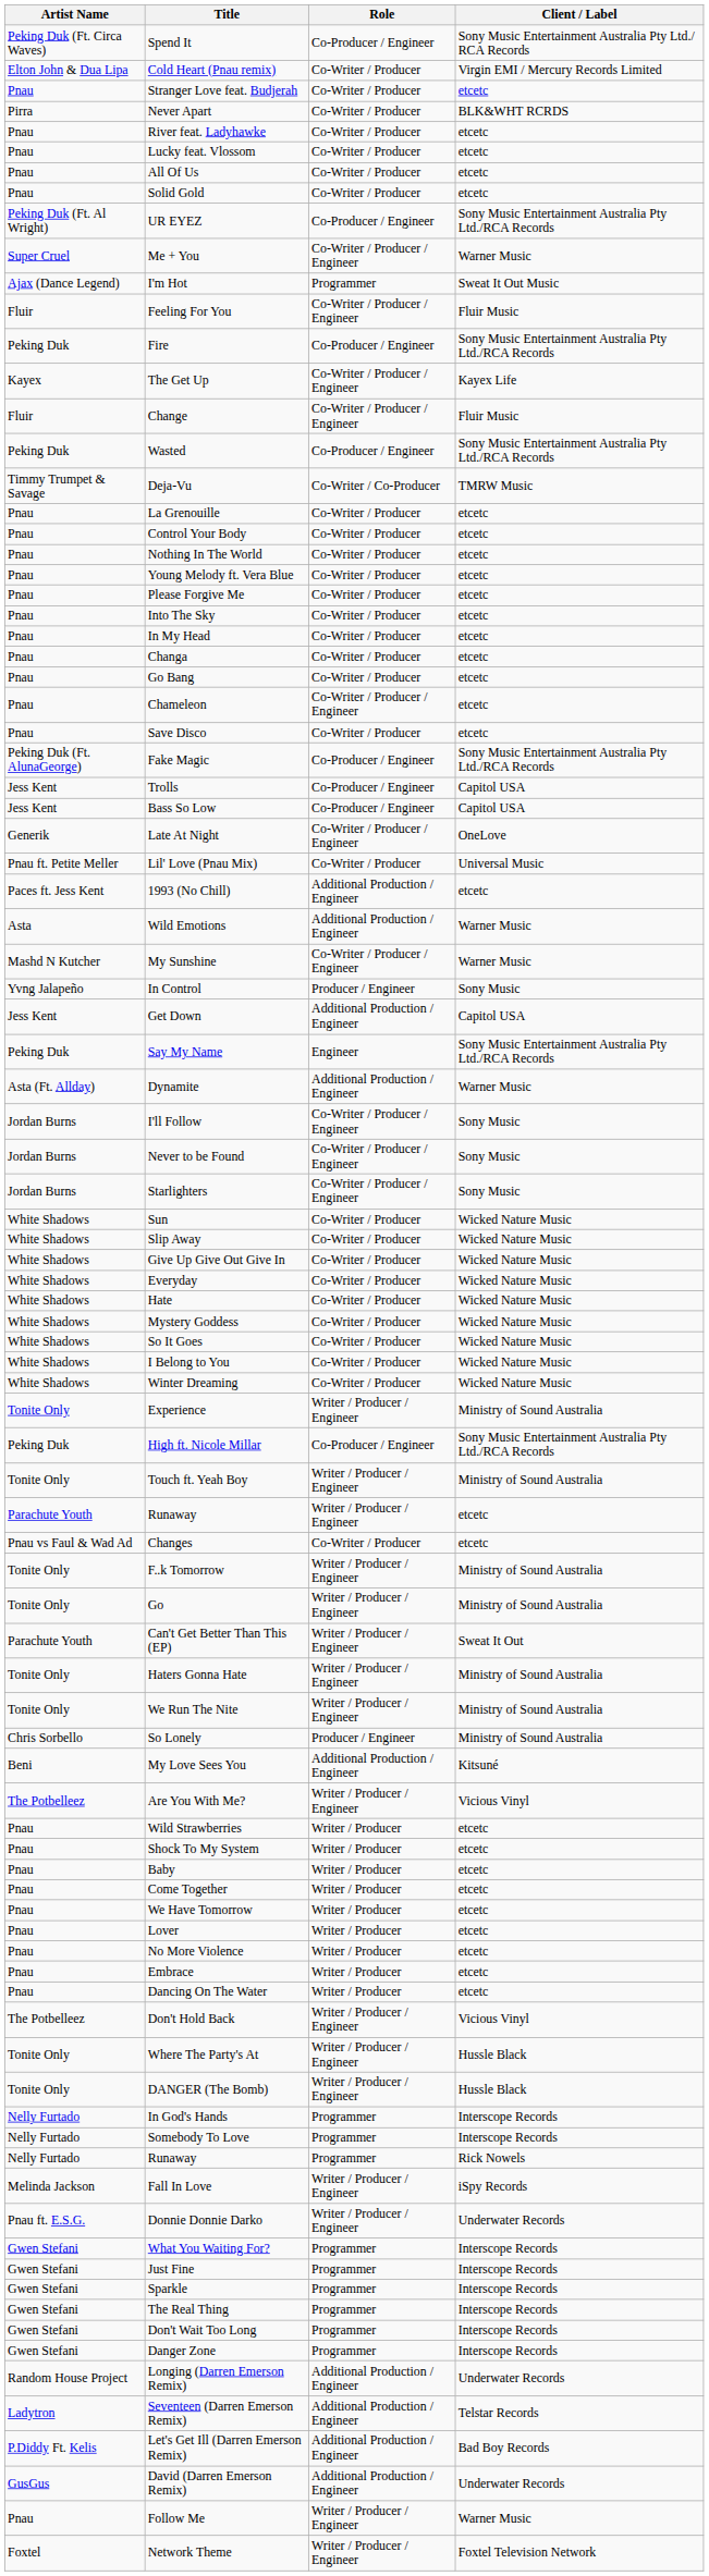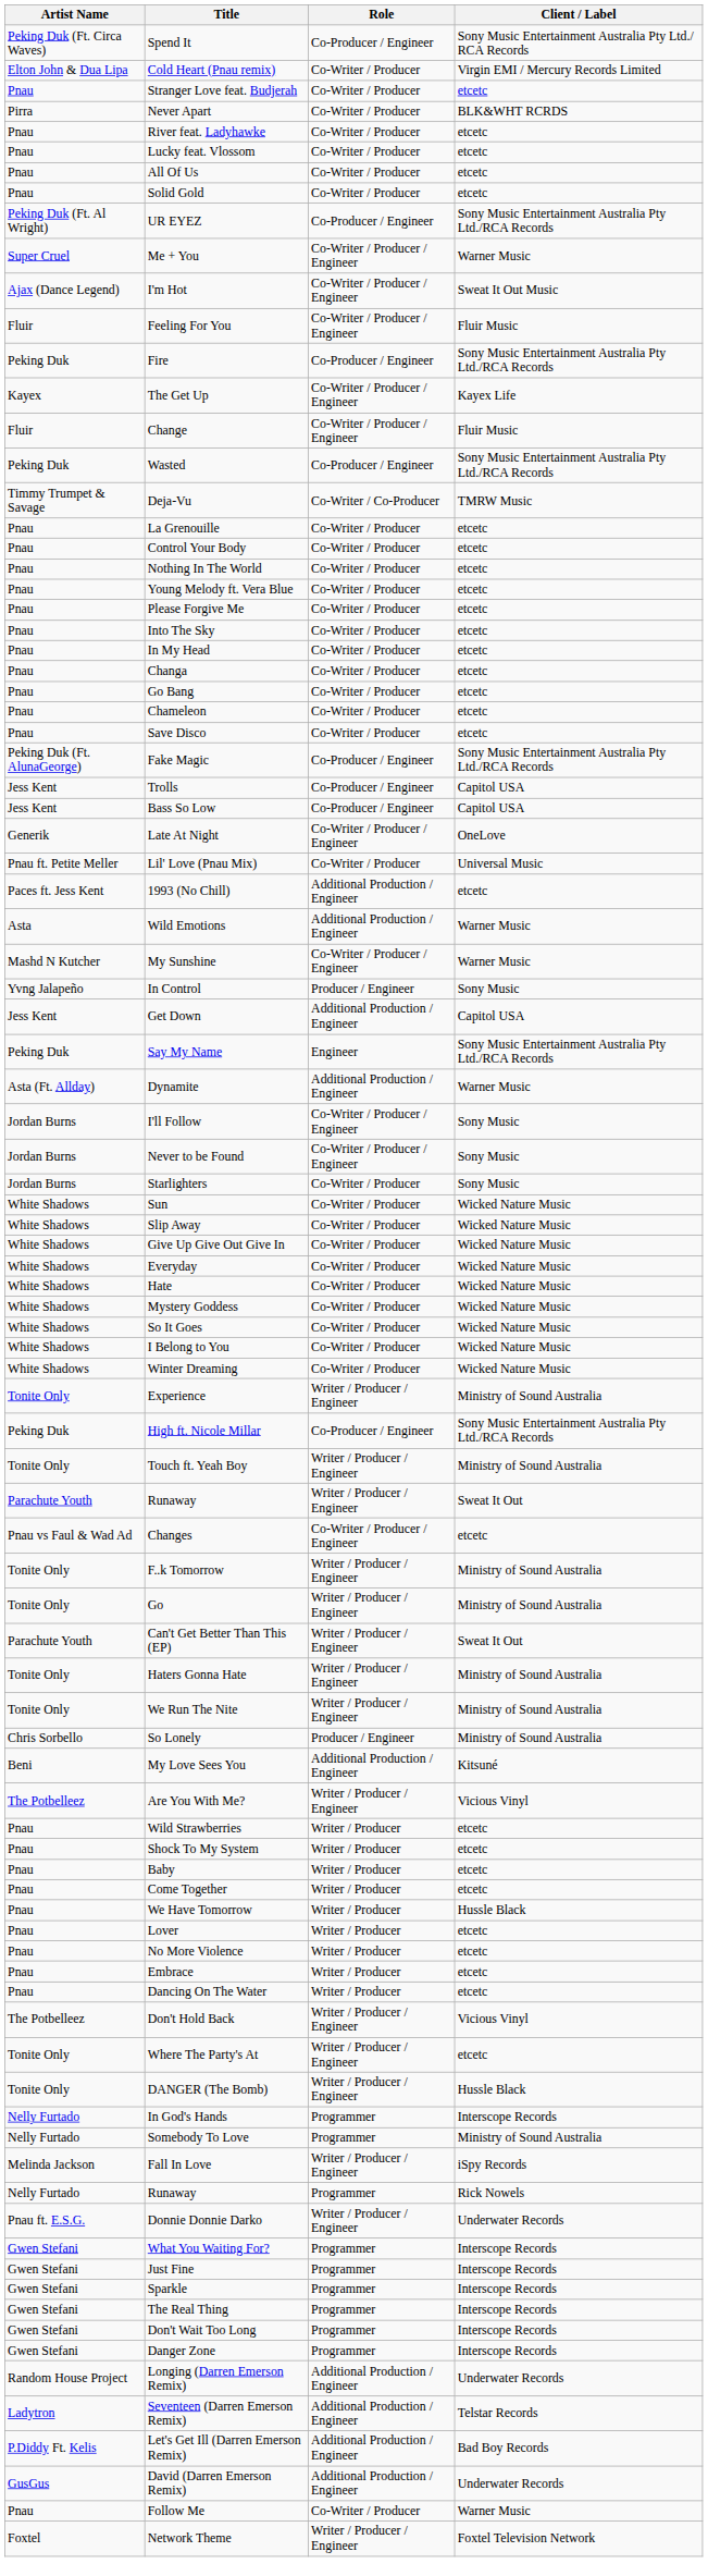I'm Hot | Role: Programmer -> Co-Writer / Producer / Engineer
Chameleon | Role: Co-Writer / Producer / Engineer -> Co-Writer / Producer
Starlighters | Role: Co-Writer / Producer / Engineer -> Co-Writer / Producer
Parachute Youth / Runaway | Client / Label: etcetc -> Sweat It Out
Changes | Role: Co-Writer / Producer -> Co-Writer / Producer / Engineer
We Have Tomorrow | Client / Label: etcetc -> Hussle Black
Where The Party's At | Client / Label: Hussle Black -> etcetc
Somebody To Love | Client / Label: Interscope Records -> Ministry of Sound Australia
rows swapped: Nelly Furtado / Runaway <-> Fall In Love
Follow Me | Role: Writer / Producer / Engineer -> Co-Writer / Producer
